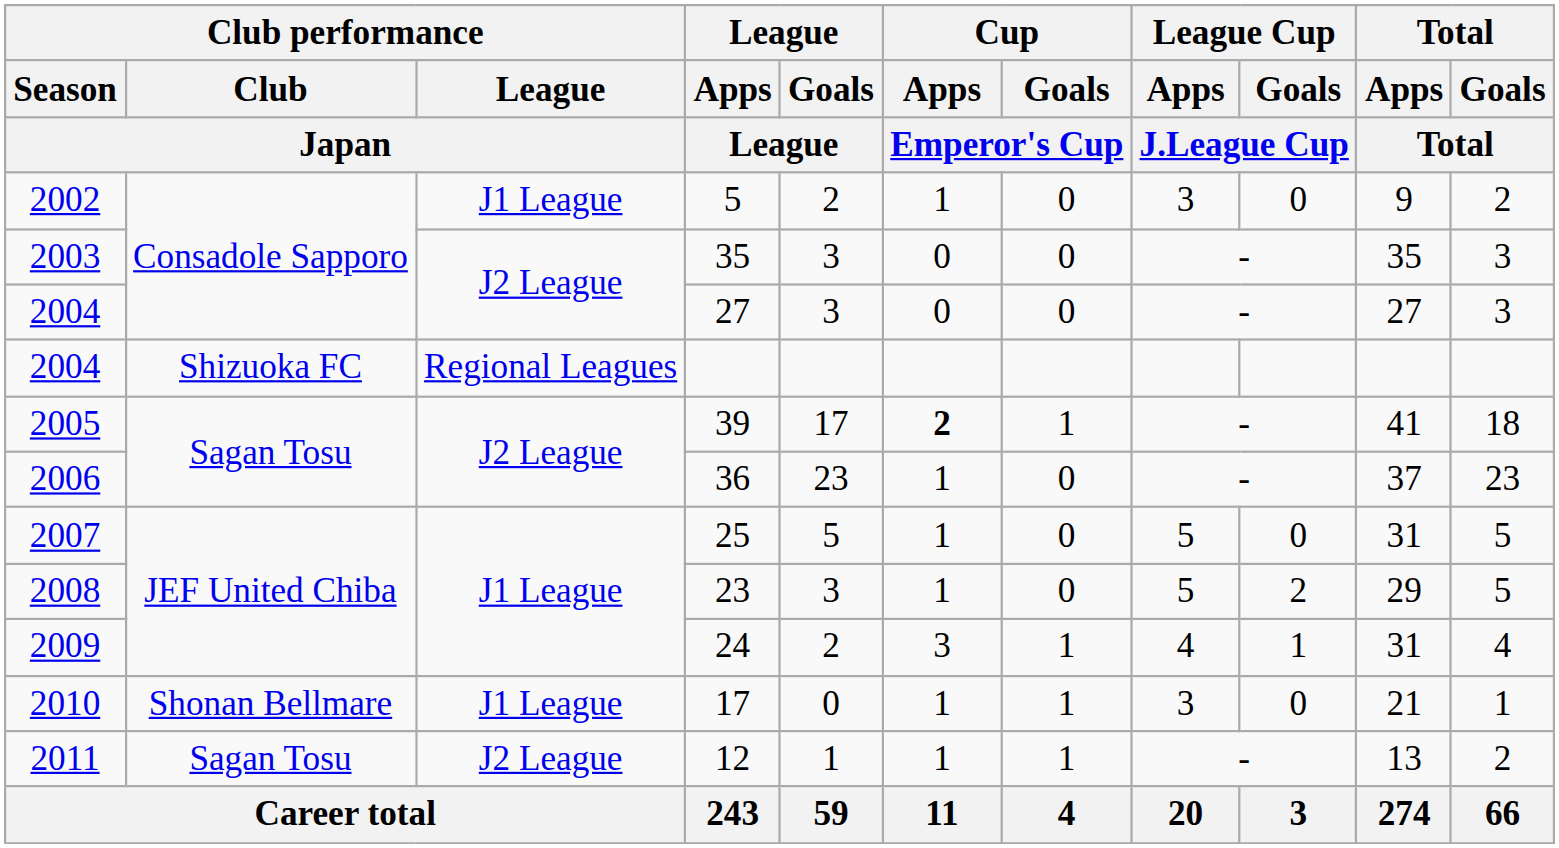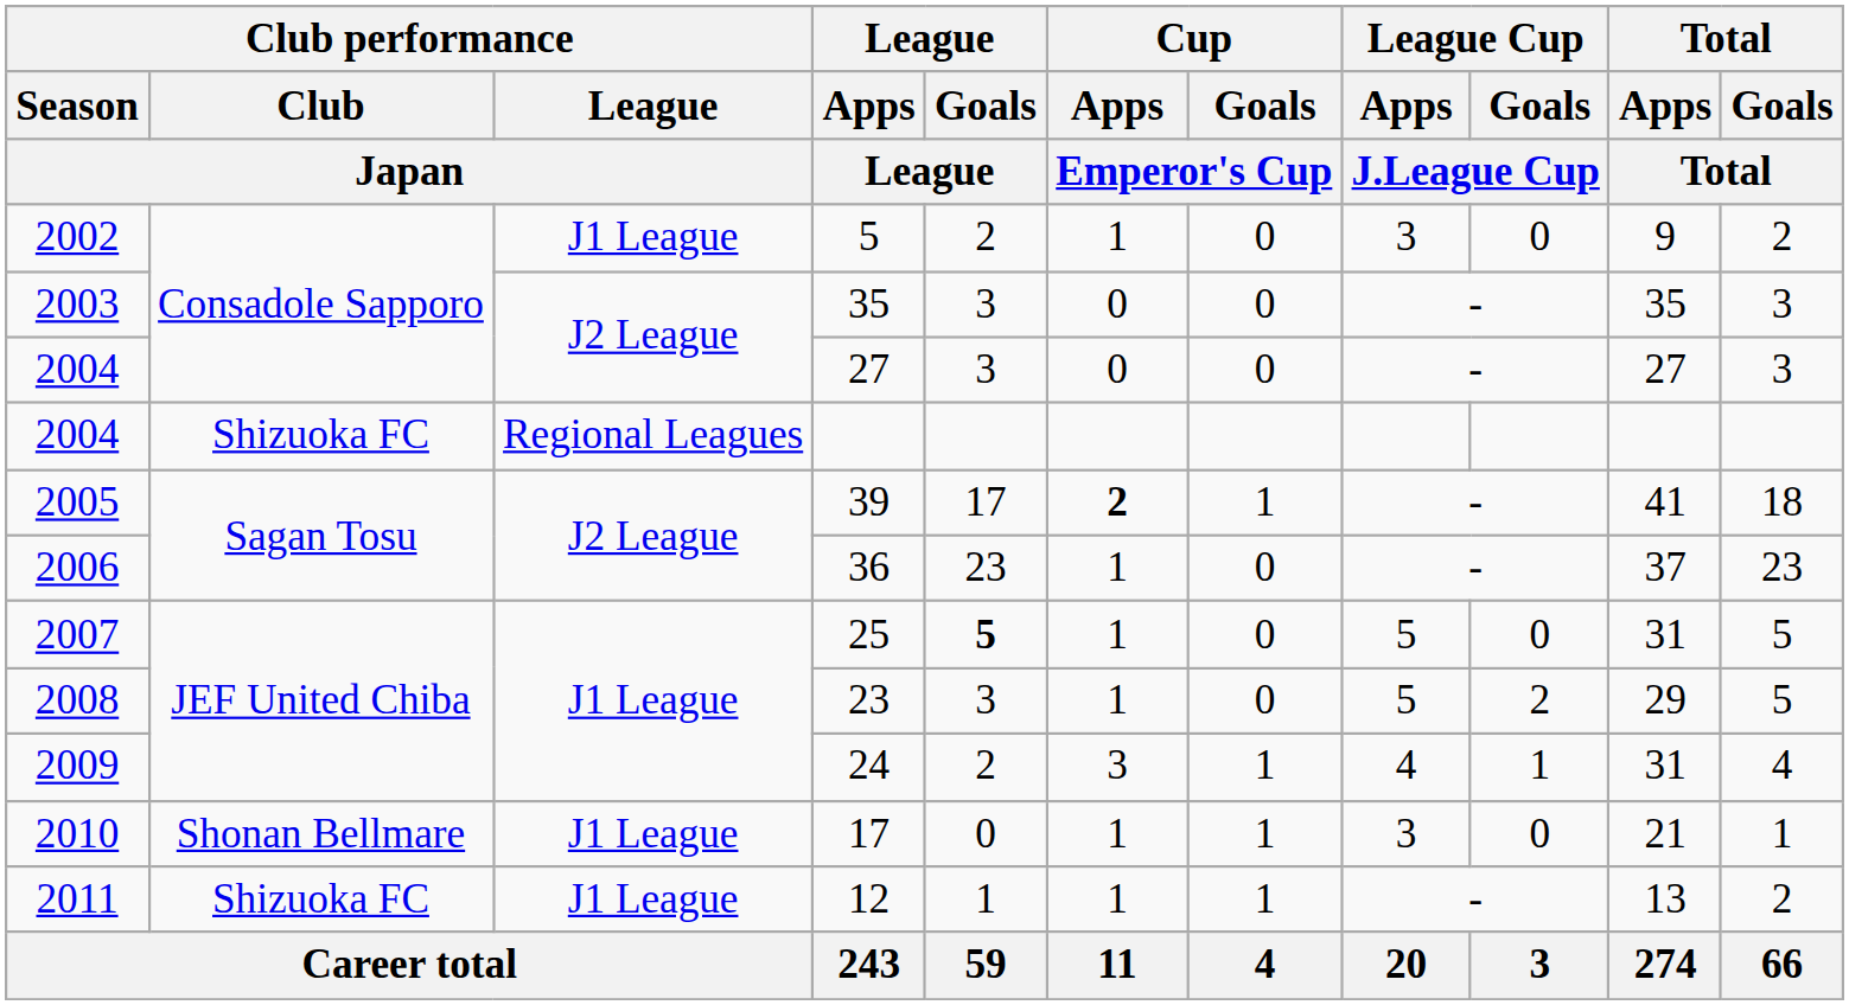25 | League / Goals / League: normal -> bold
12 | Club performance / Club / Japan: Sagan Tosu -> Shizuoka FC
12 | Club performance / League / Japan: J2 League -> J1 League
